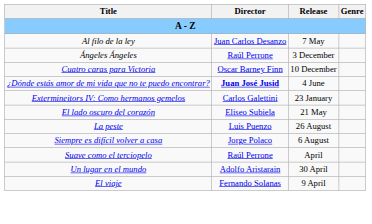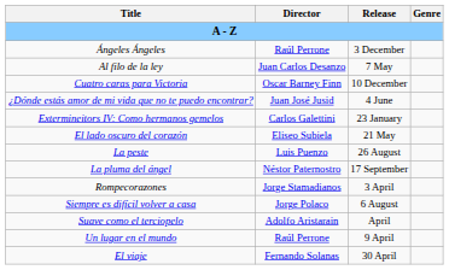rows swapped: Al filo de la ley <-> Ángeles Ángeles
¿Dónde estás amor de mi vida que no te puedo encontrar? | Director: bold -> normal
+ row: La pluma del ángel | Néstor Paternostro | 17 September
+ row: Rompecorazones | Jorge Stamadianos | 3 April
Suave como el terciopelo | Director: Raúl Perrone -> Adolfo Aristarain
Un lugar en el mundo | Director: Adolfo Aristarain -> Raúl Perrone
Un lugar en el mundo | Release: 30 April -> 9 April
El viaje | Release: 9 April -> 30 April
